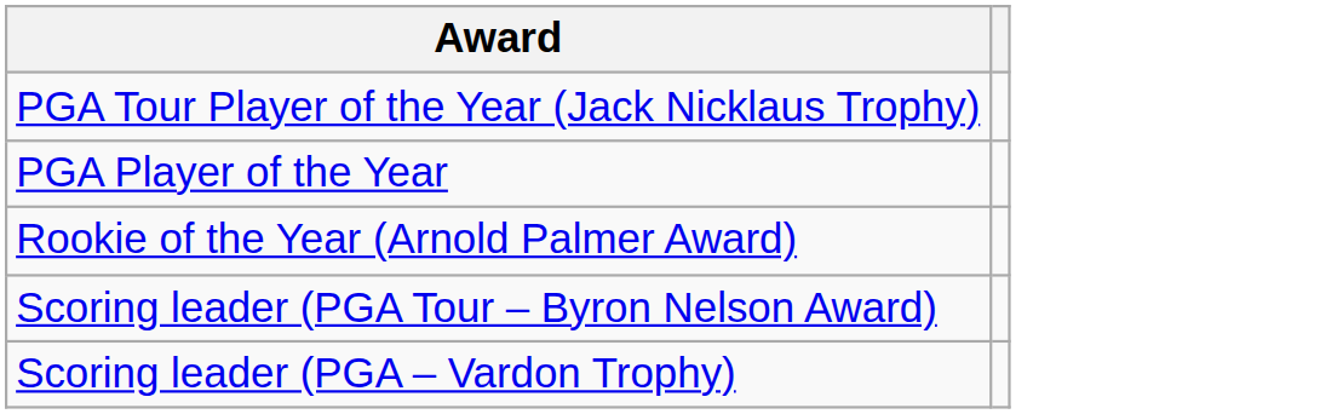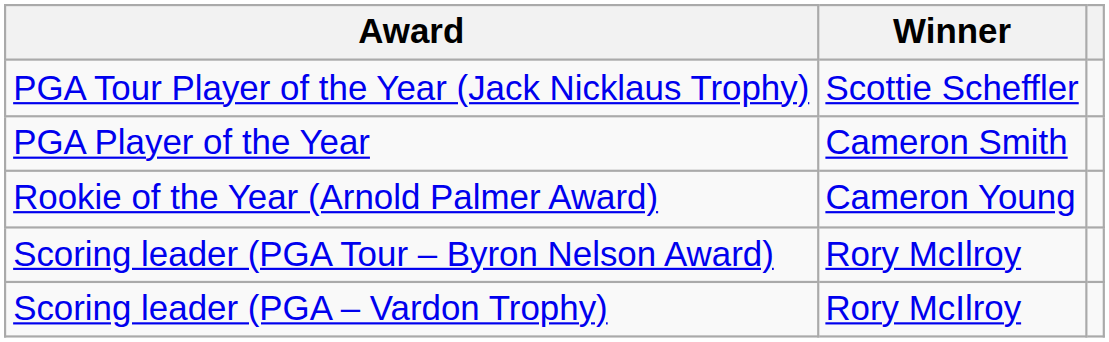+ column: Winner | Scottie Scheffler | Cameron Smith | Cameron Young | Rory McIlroy | Rory McIlroy
